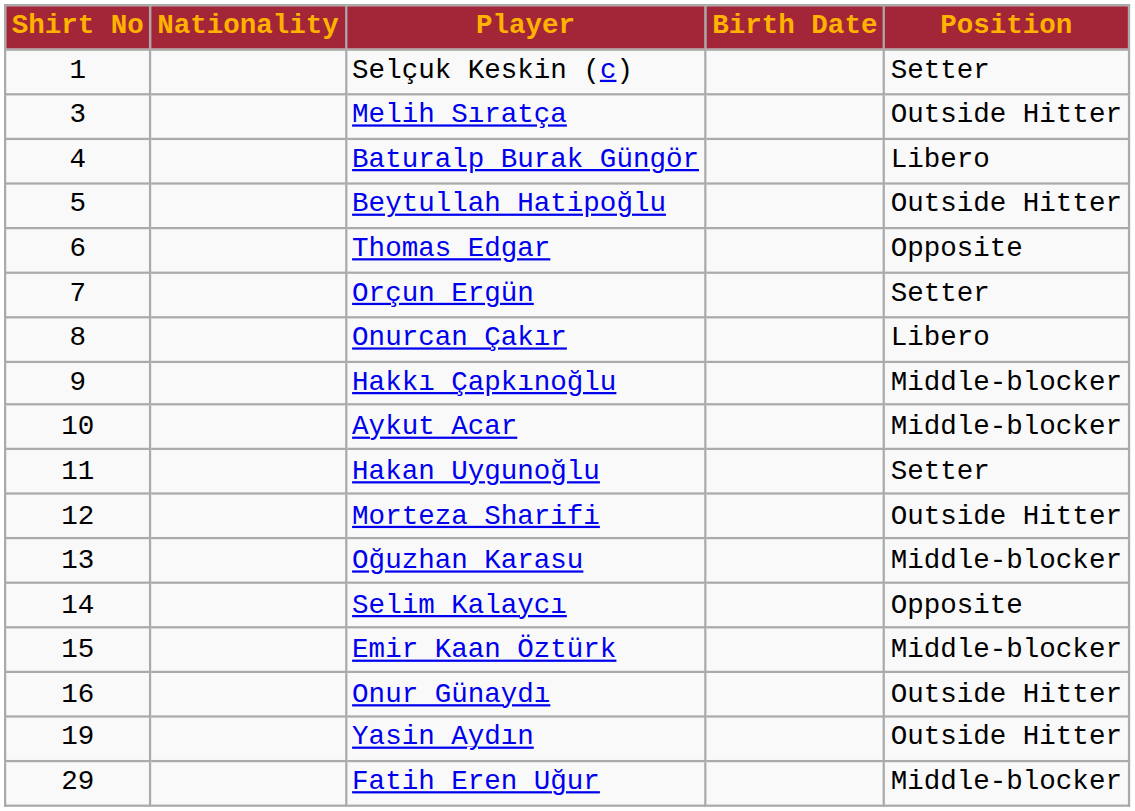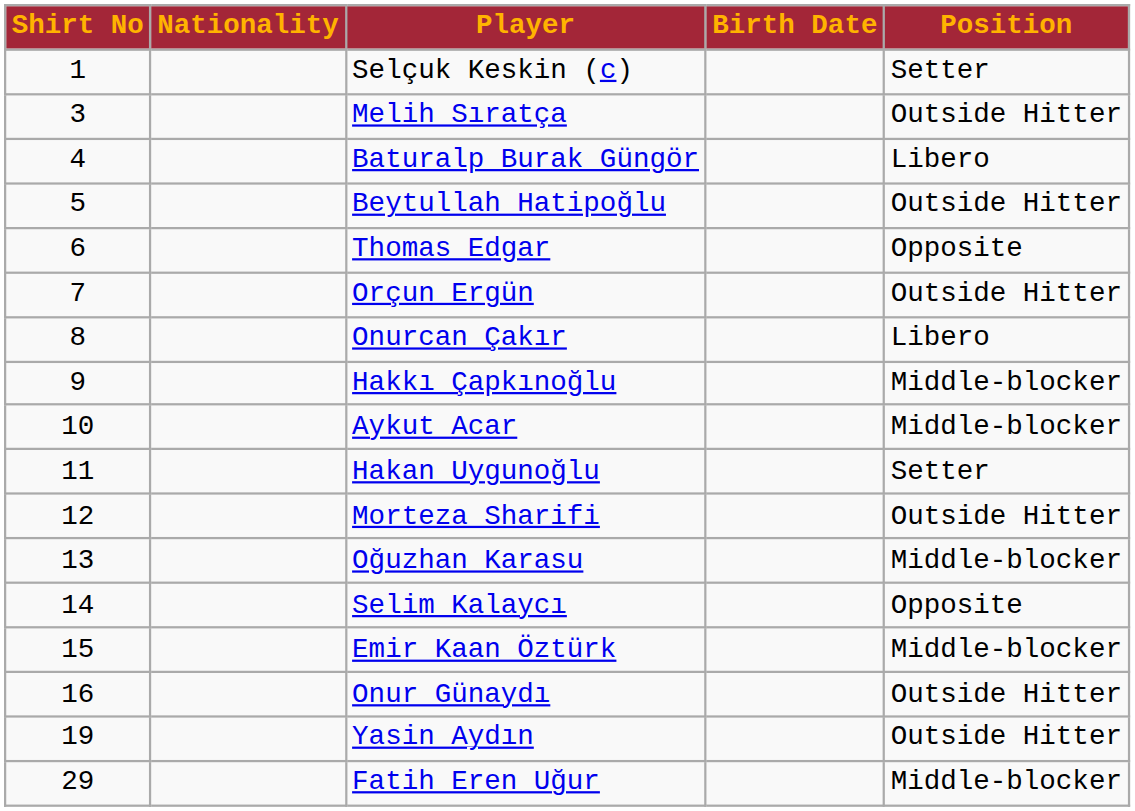Orçun Ergün | Position: Setter -> Outside Hitter
